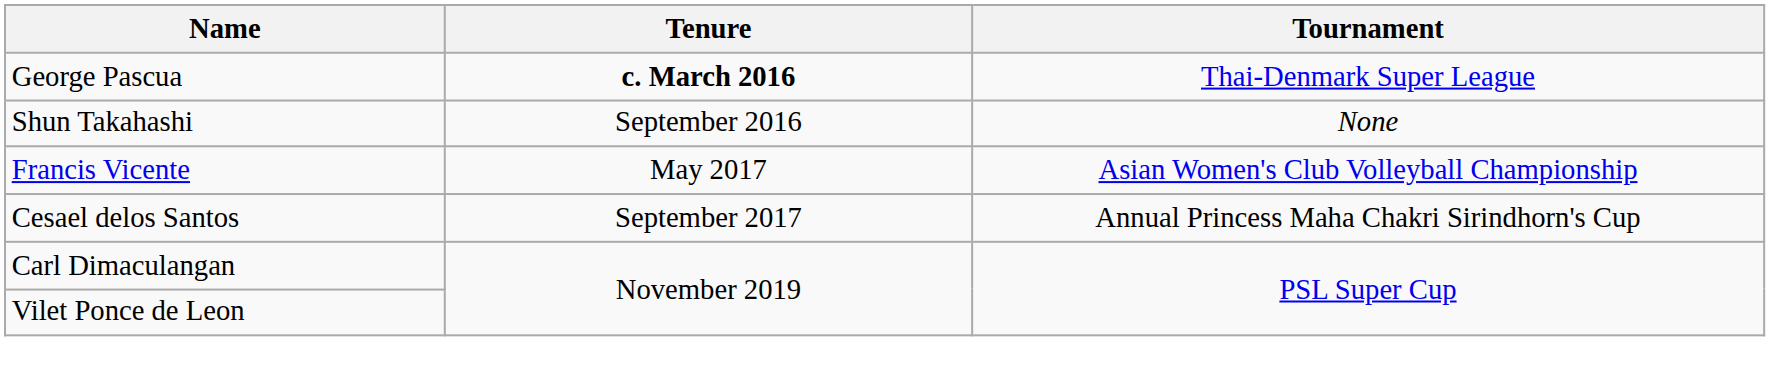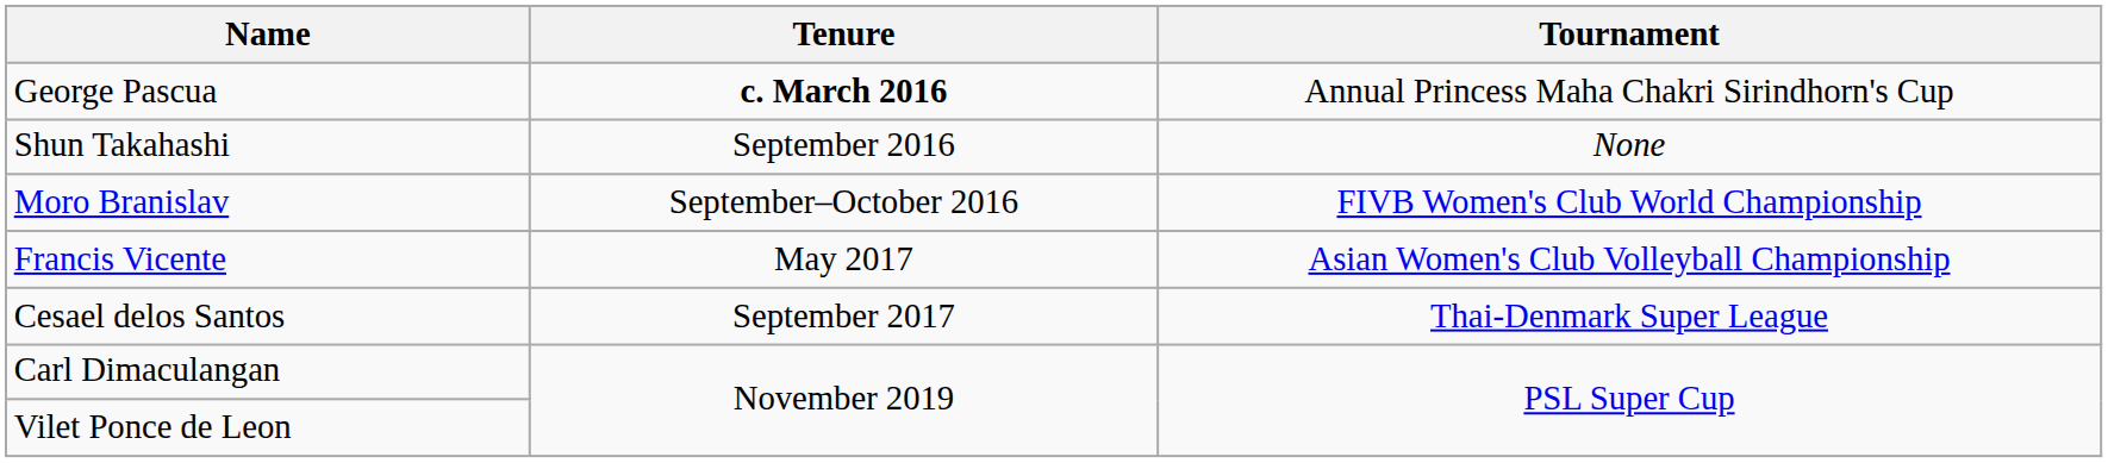George Pascua | Tournament: Thai-Denmark Super League -> Annual Princess Maha Chakri Sirindhorn's Cup
+ row: Moro Branislav | September–October 2016 | FIVB Women's Club World Championship
Cesael delos Santos | Tournament: Annual Princess Maha Chakri Sirindhorn's Cup -> Thai-Denmark Super League
